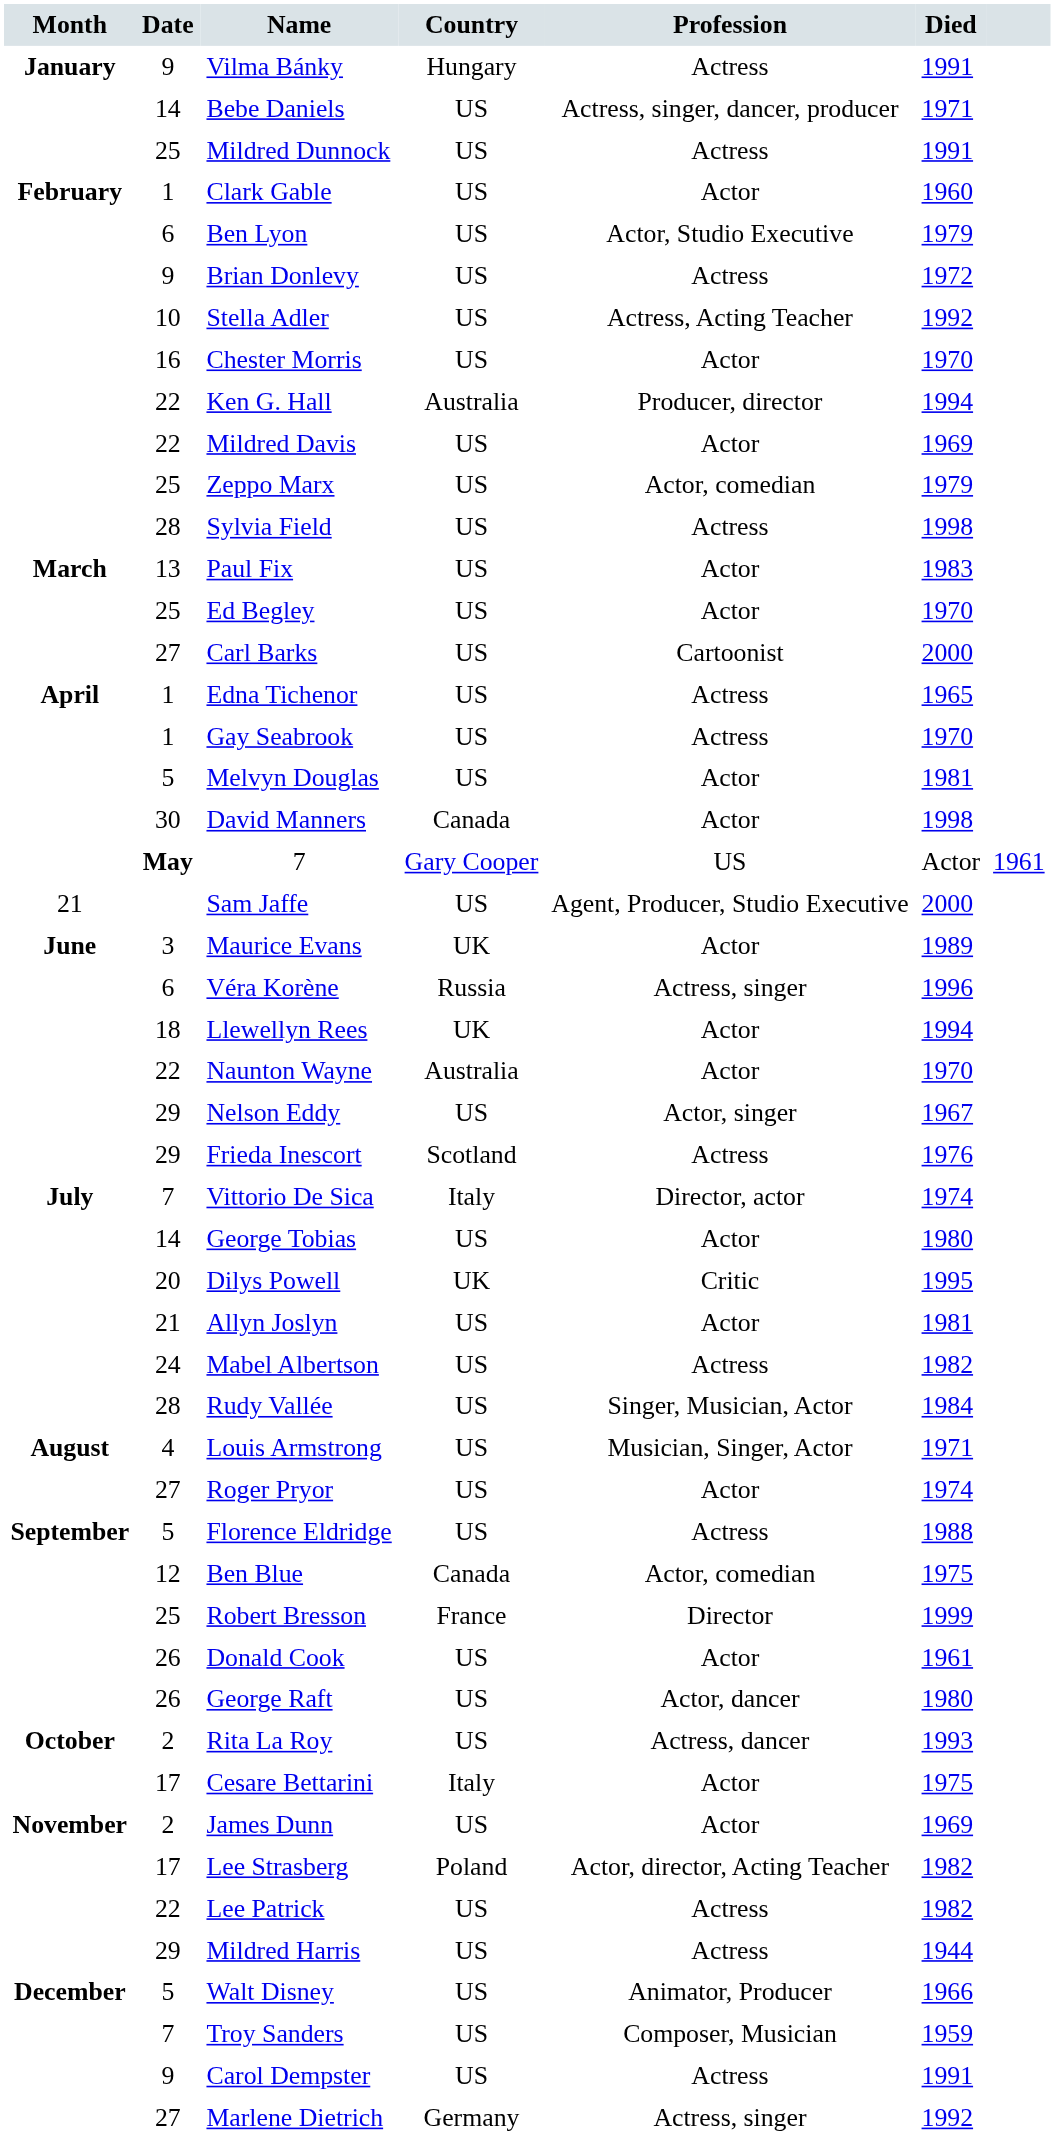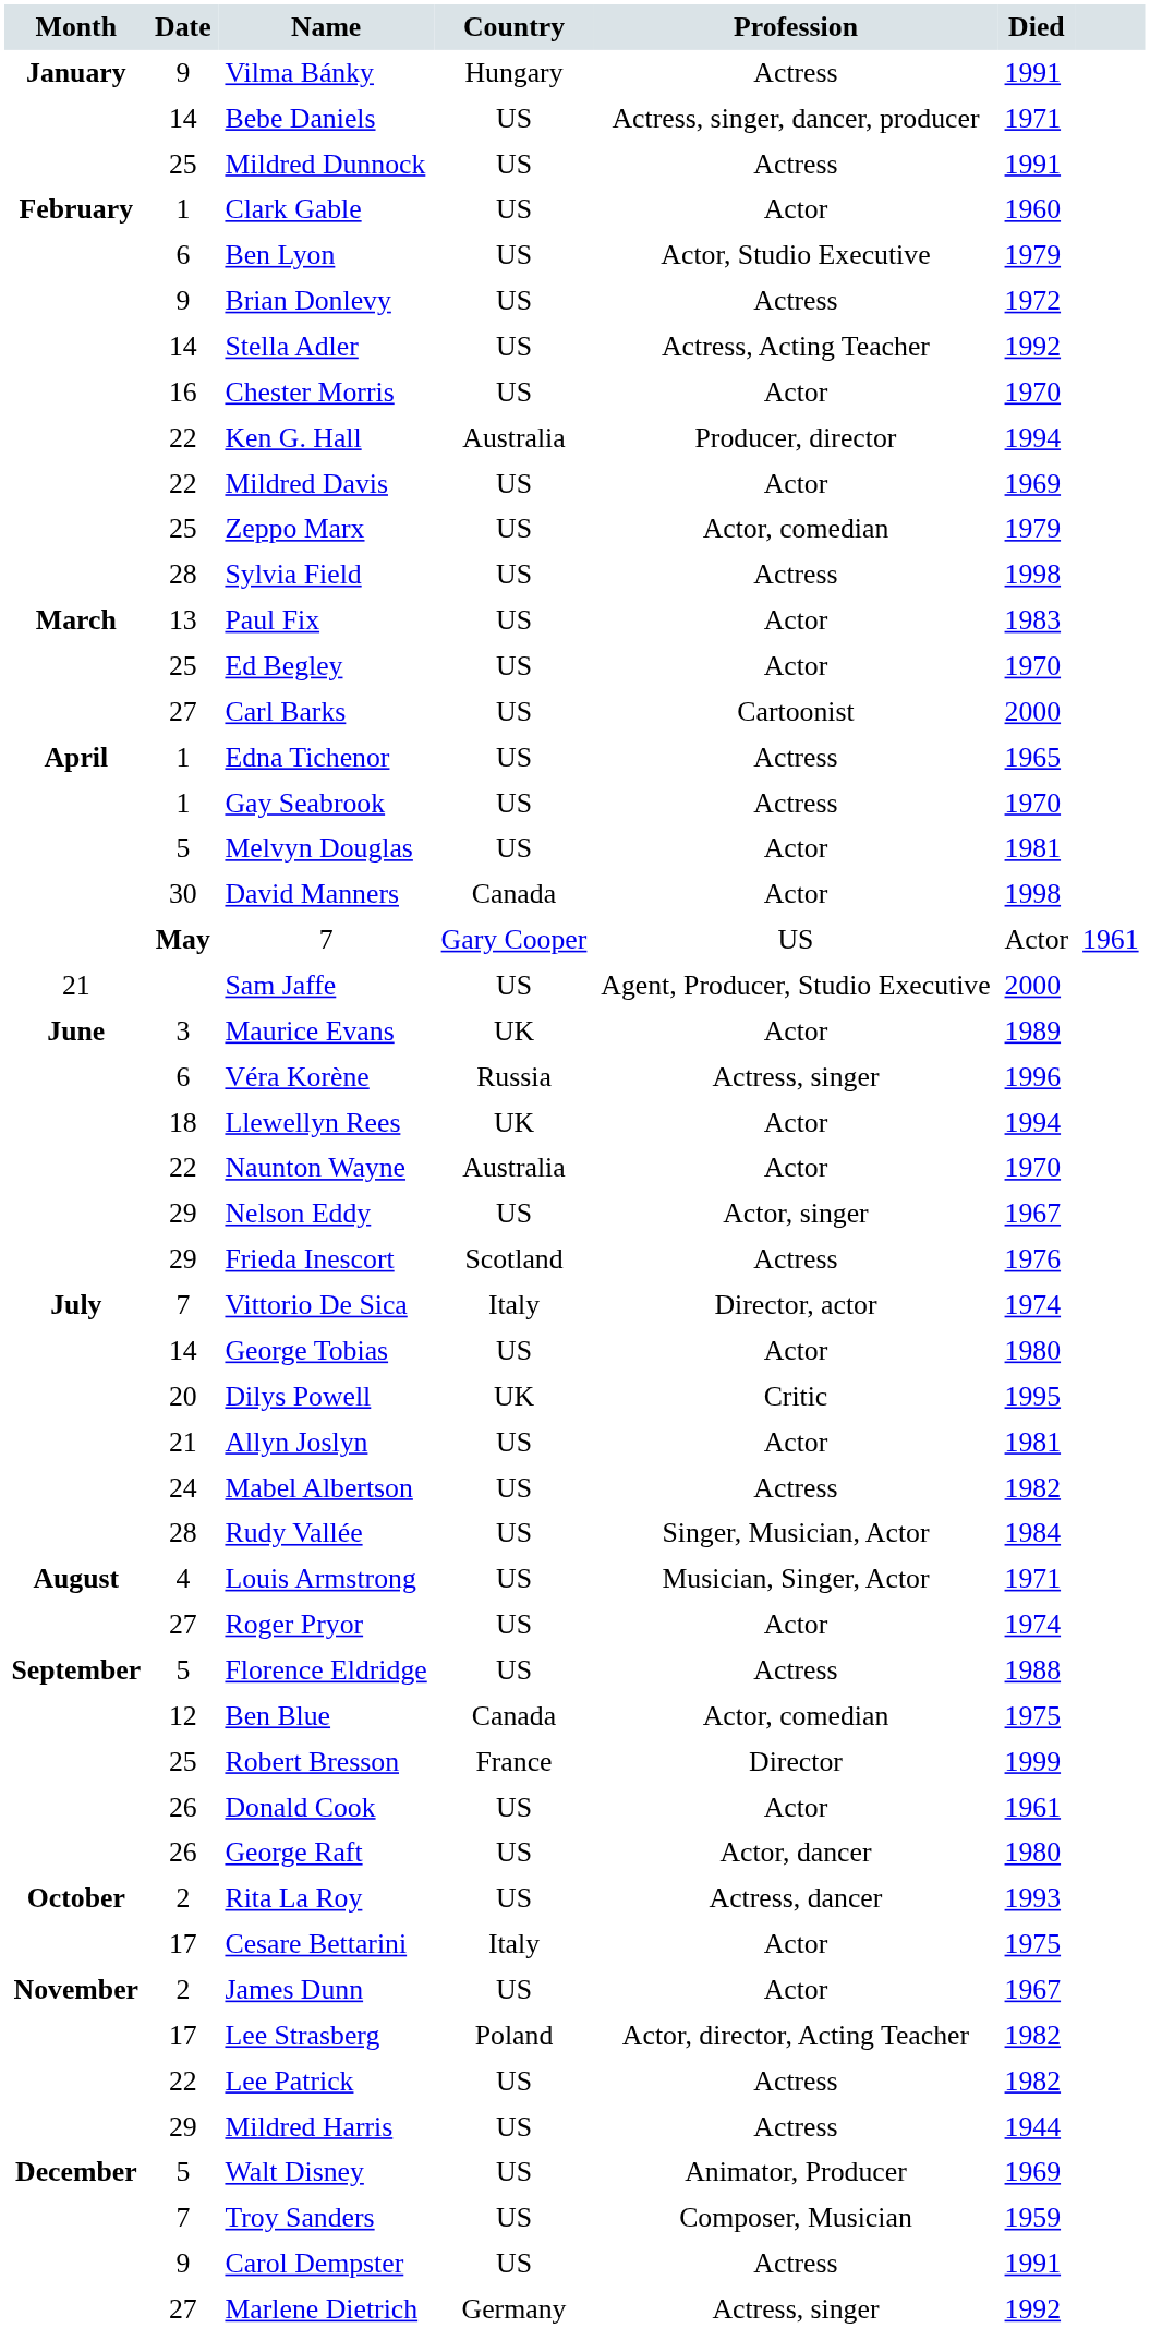Stella Adler | Date: 10 -> 14
James Dunn | Died: 1969 -> 1967
Walt Disney | Died: 1966 -> 1969
